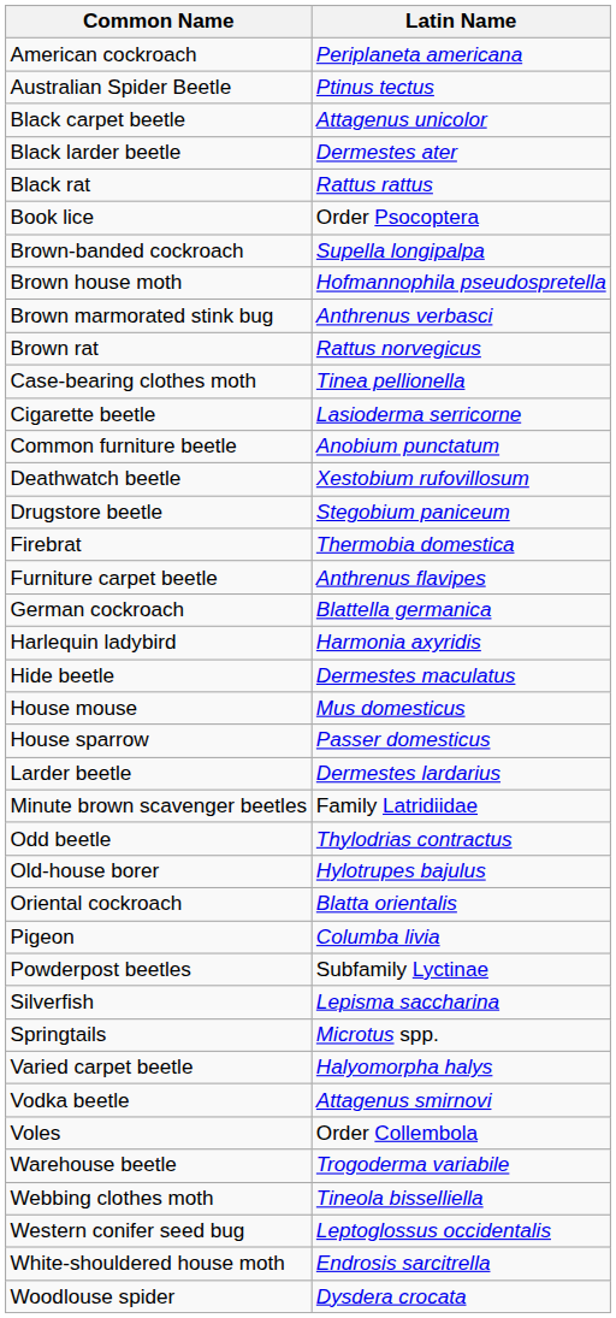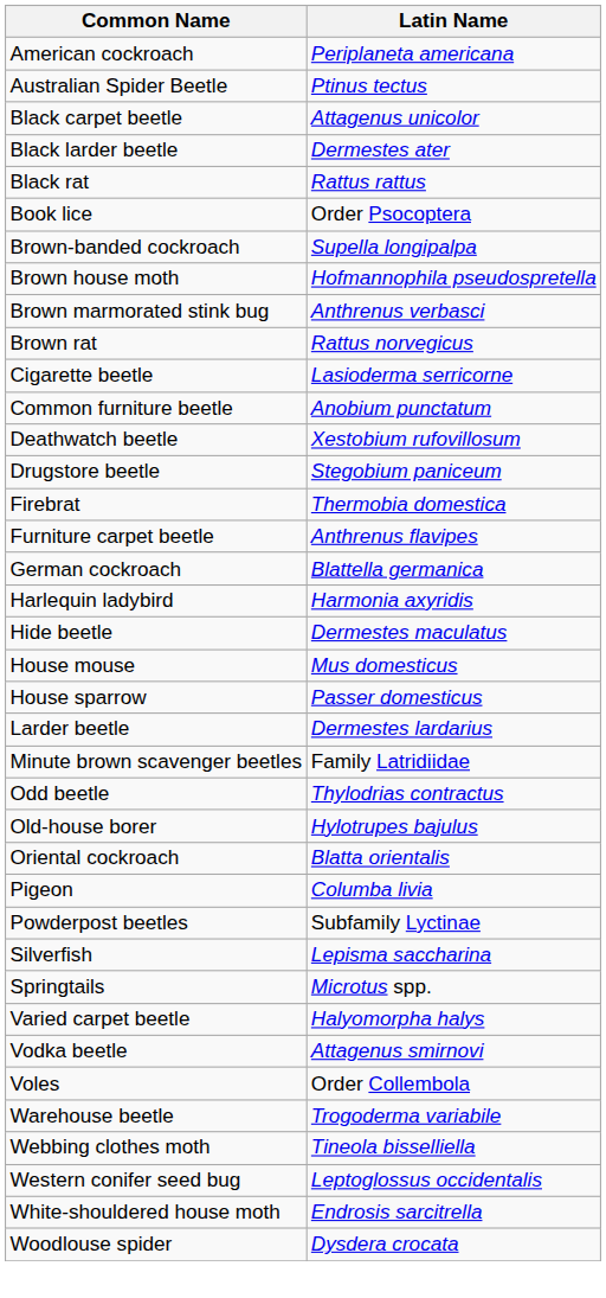- row: Case-bearing clothes moth | Tinea pellionella
